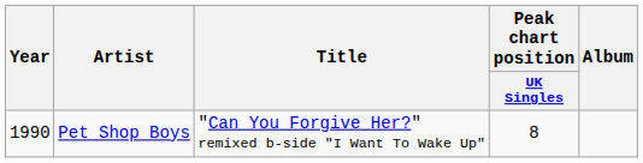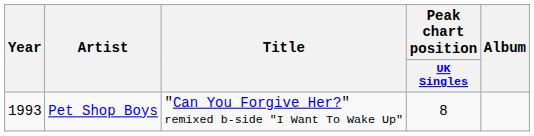Pet Shop Boys | Year: 1990 -> 1993
